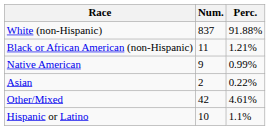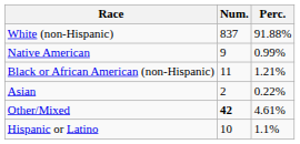rows swapped: Black or African American (non-Hispanic) <-> Native American
Other/Mixed | Num.: normal -> bold
